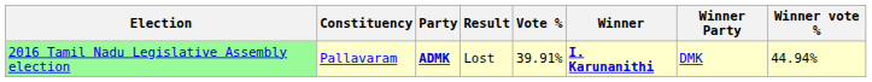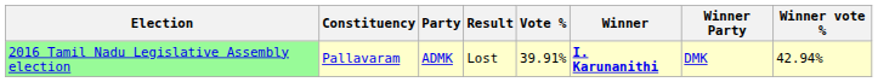2016 Tamil Nadu Legislative Assembly election | Party: bold -> normal
2016 Tamil Nadu Legislative Assembly election | Winner vote %: 44.94% -> 42.94%
